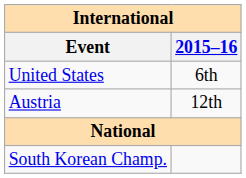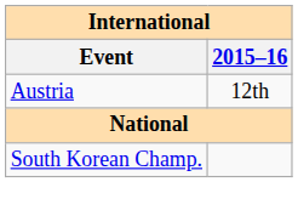- row: United States | 6th
